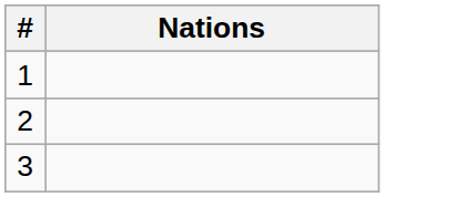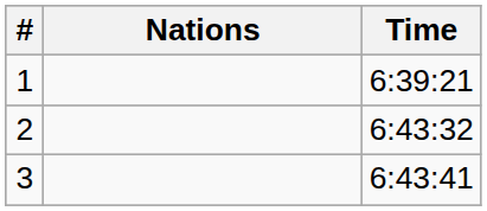+ column: Time | 6:39:21 | 6:43:32 | 6:43:41
